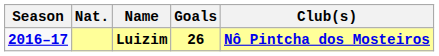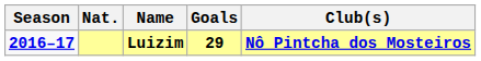Luizim | Goals: 26 -> 29
